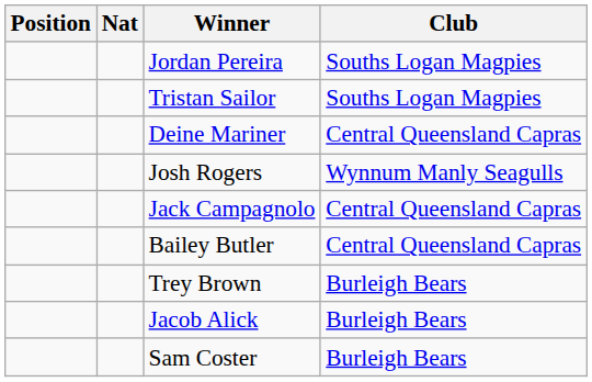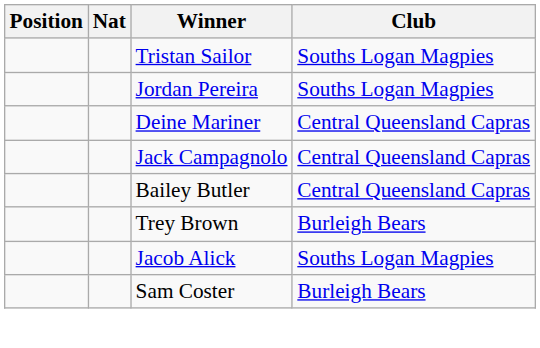rows swapped: Tristan Sailor <-> Jordan Pereira
- row: Josh Rogers | Wynnum Manly Seagulls
Jacob Alick | Club: Burleigh Bears -> Souths Logan Magpies
